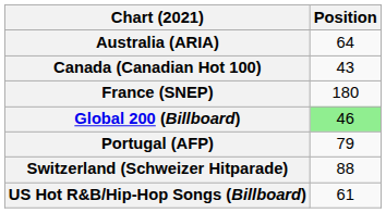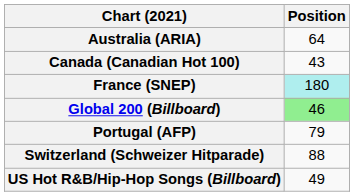France (SNEP) | Position: no background -> paleturquoise background
US Hot R&B/Hip-Hop Songs (Billboard) | Position: 61 -> 49
